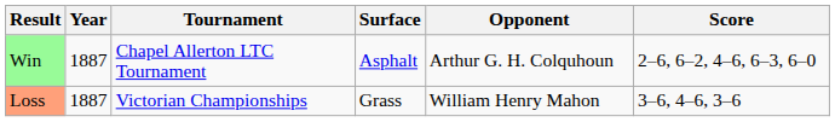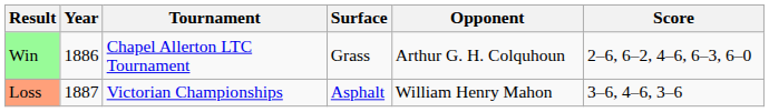Win | Year: 1887 -> 1886
Win | Surface: Asphalt -> Grass
Loss | Surface: Grass -> Asphalt
